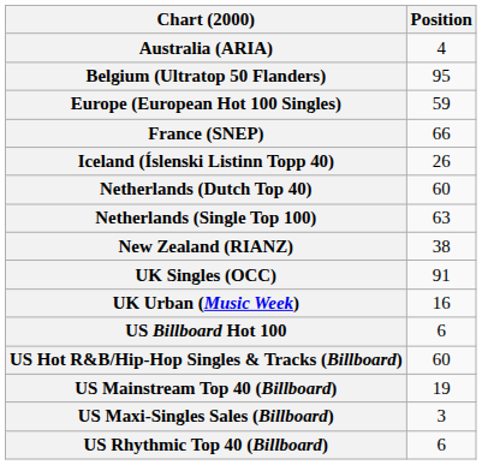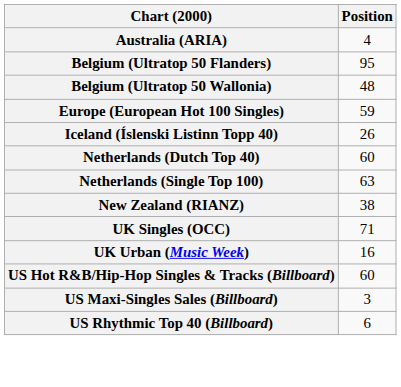+ row: Belgium (Ultratop 50 Wallonia) | 48
- row: France (SNEP) | 66
UK Singles (OCC) | Position: 91 -> 71
- row: US Billboard Hot 100 | 6
- row: US Mainstream Top 40 (Billboard) | 19
